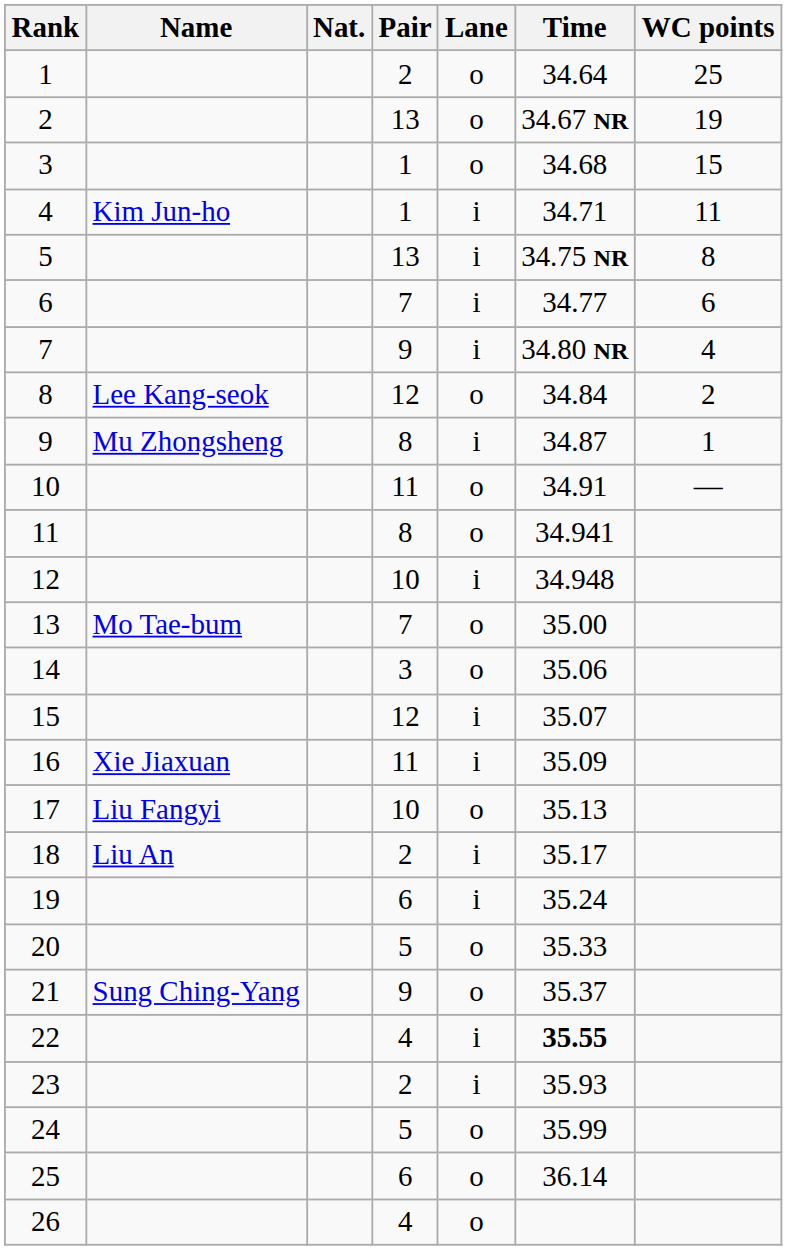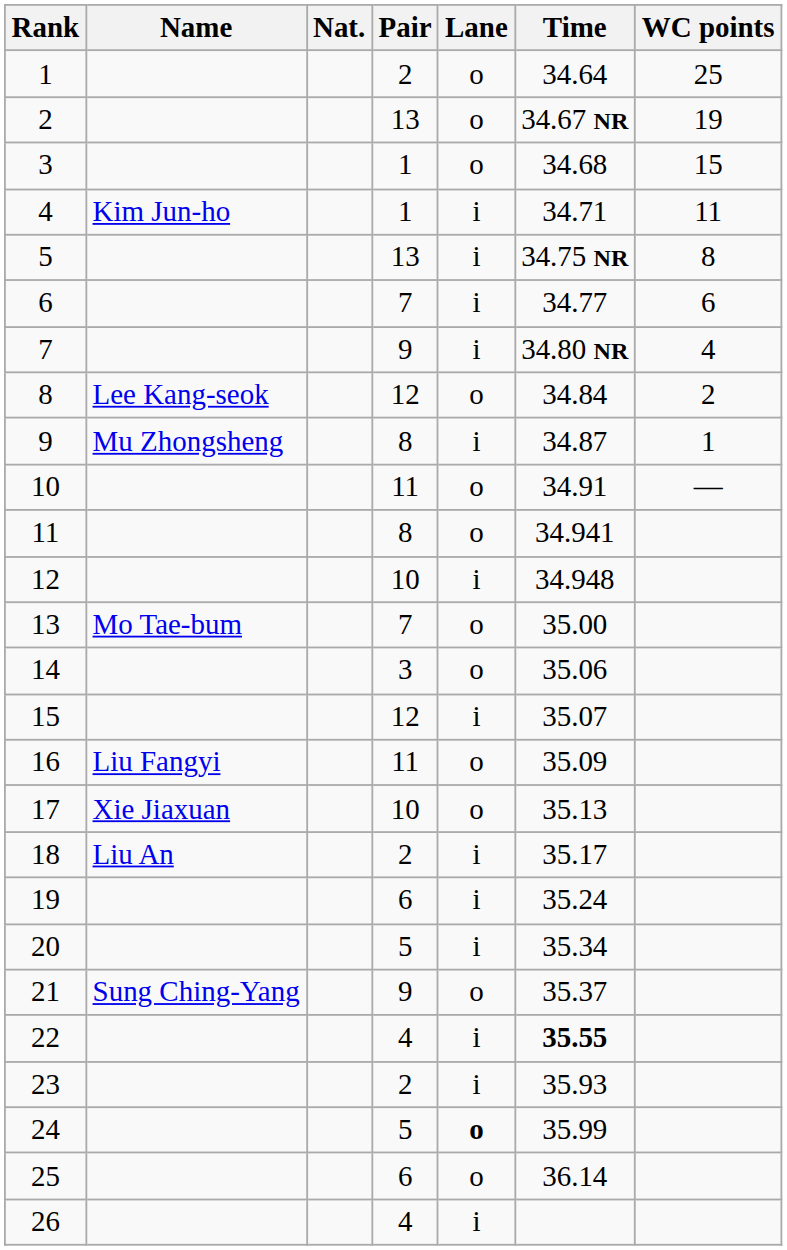16 | Name: Xie Jiaxuan -> Liu Fangyi
16 | Lane: i -> o
17 | Name: Liu Fangyi -> Xie Jiaxuan
20 | Lane: o -> i
20 | Time: 35.33 -> 35.34
24 | Lane: normal -> bold
26 | Lane: o -> i
